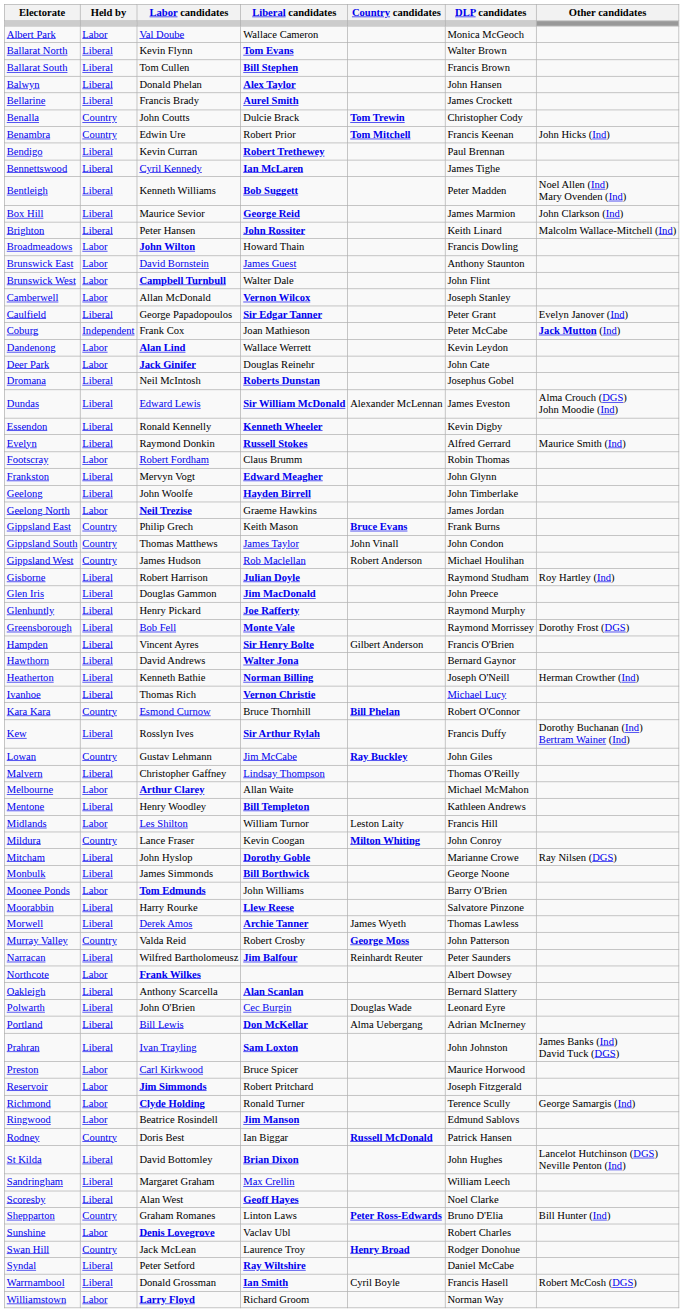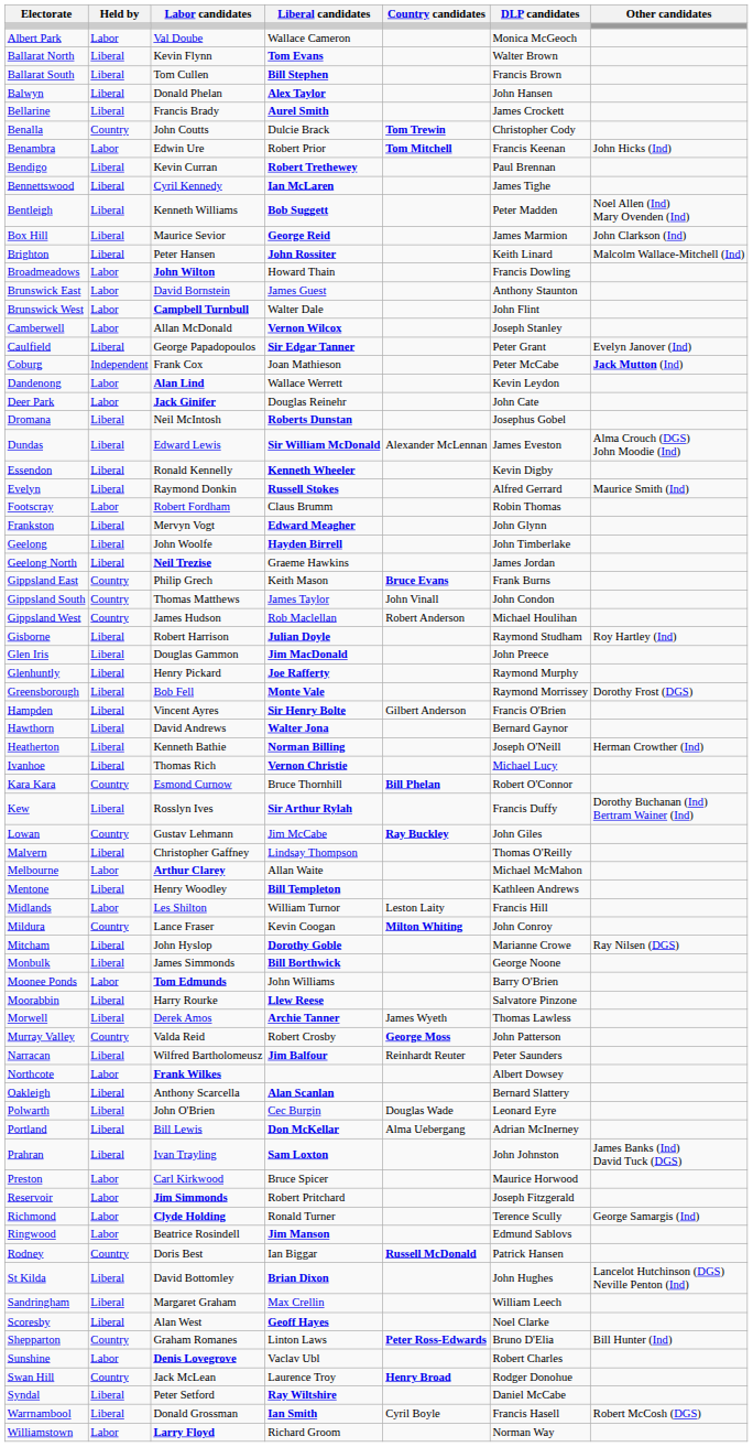Benambra | Held by: Country -> Labor
Geelong North | Held by: Labor -> Liberal
